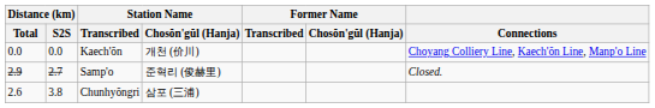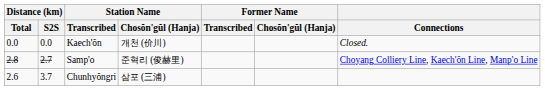Kaech'ŏn | Connections: Choyang Colliery Line, Kaech'ŏn Line, Manp'o Line -> Closed.
Samp'o | Distance (km) / Total: 2.9 -> 2.8
Samp'o | Connections: Closed. -> Choyang Colliery Line, Kaech'ŏn Line, Manp'o Line
Chunhyŏngri | Distance (km) / S2S: 3.8 -> 3.7
